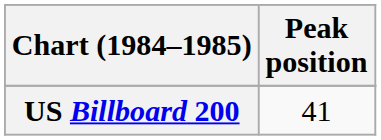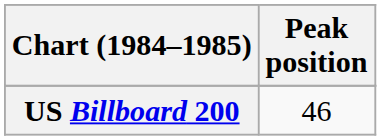US Billboard 200 | Peak position: 41 -> 46
